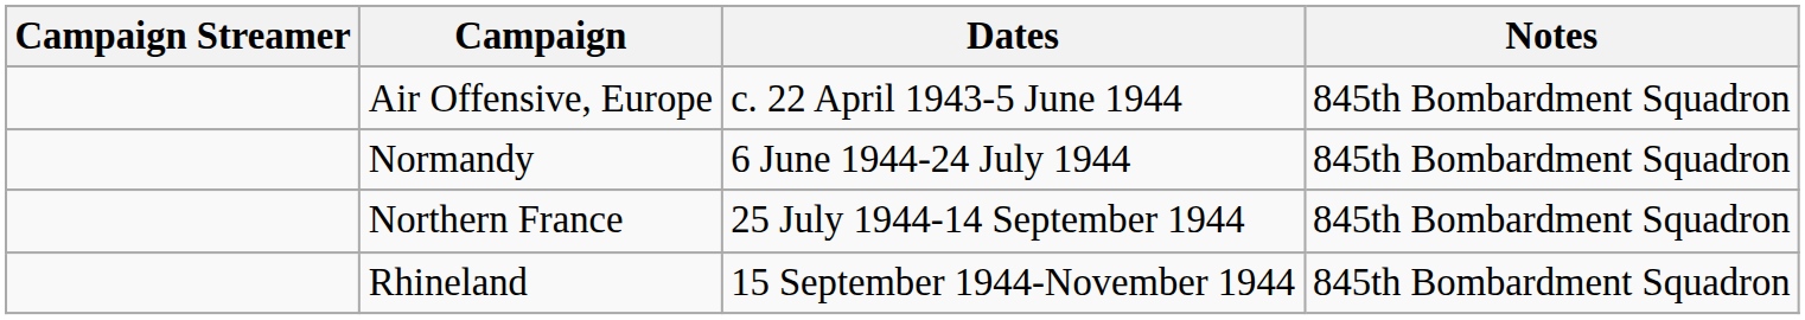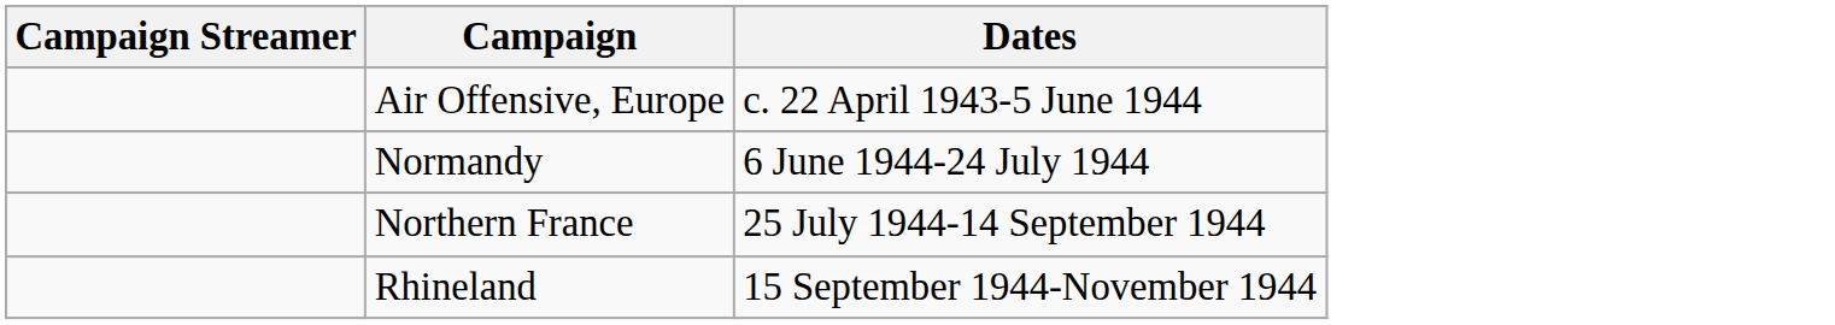- column: Notes | 845th Bombardment Squadron | 845th Bombardment Squadron | 845th Bombardment Squadron | 845th Bombardment Squadron
